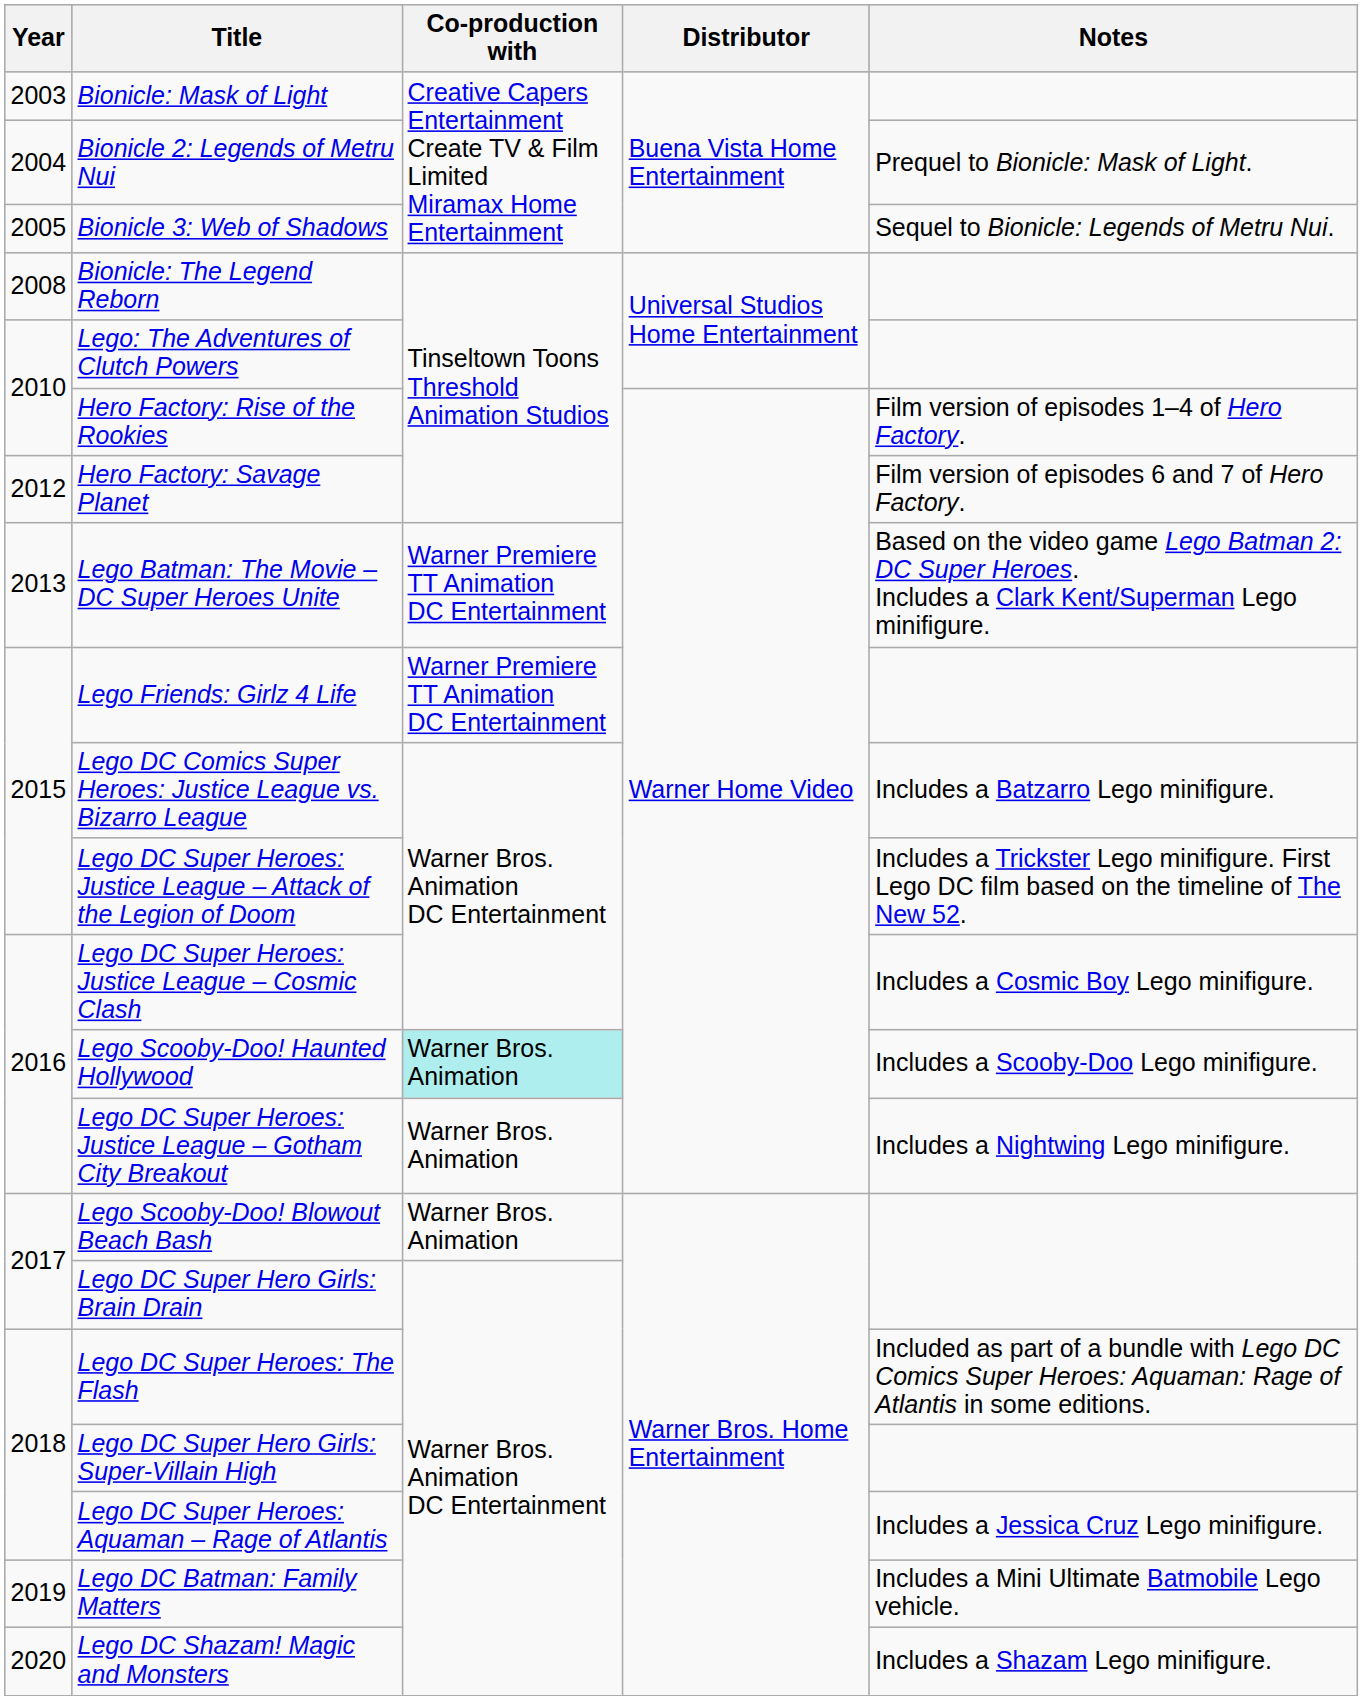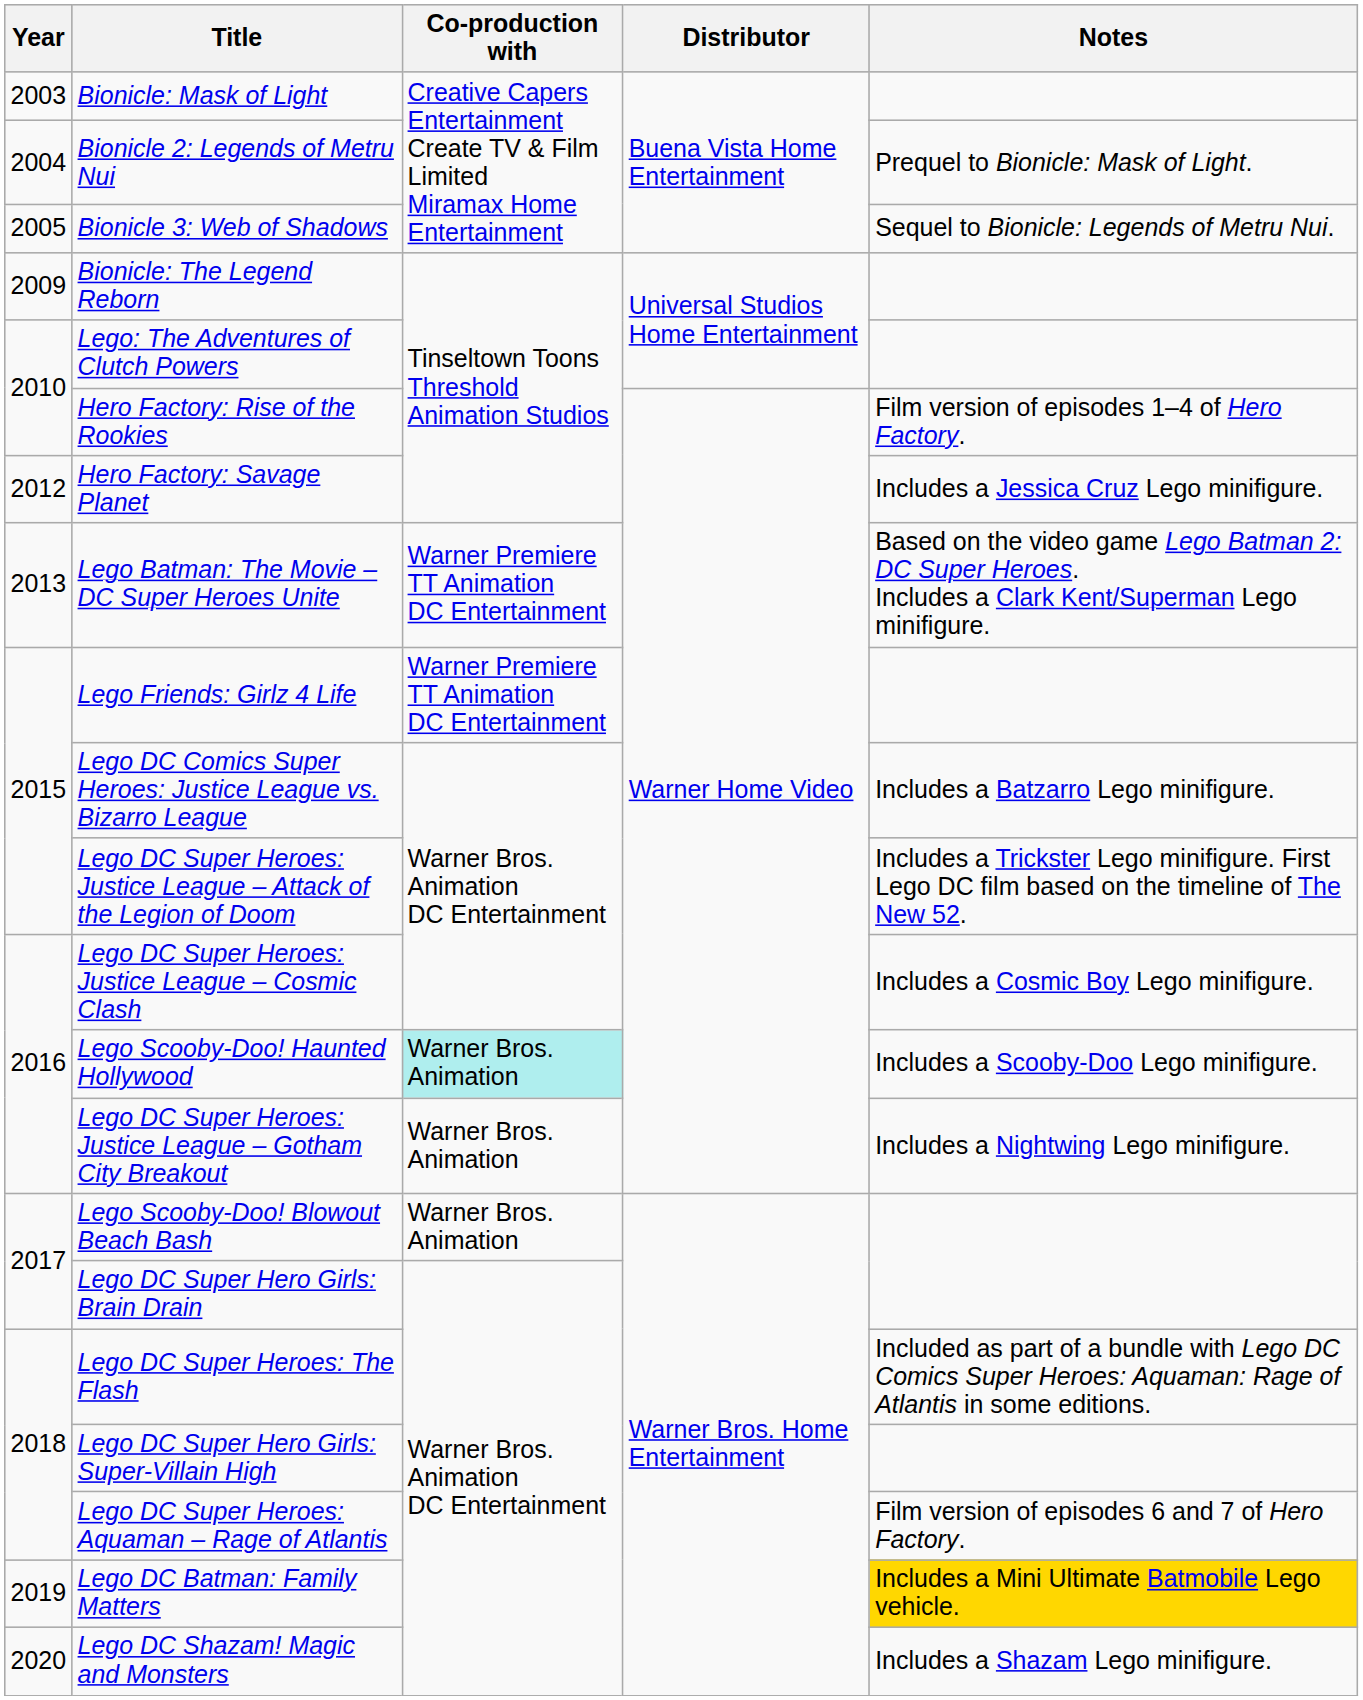Bionicle: The Legend Reborn | Year: 2008 -> 2009
Hero Factory: Savage Planet | Notes: Film version of episodes 6 and 7 of Hero Factory. -> Includes a Jessica Cruz Lego minifigure.
Lego DC Super Heroes: Aquaman – Rage of Atlantis | Notes: Includes a Jessica Cruz Lego minifigure. -> Film version of episodes 6 and 7 of Hero Factory.
Lego DC Batman: Family Matters | Notes: no background -> gold background
